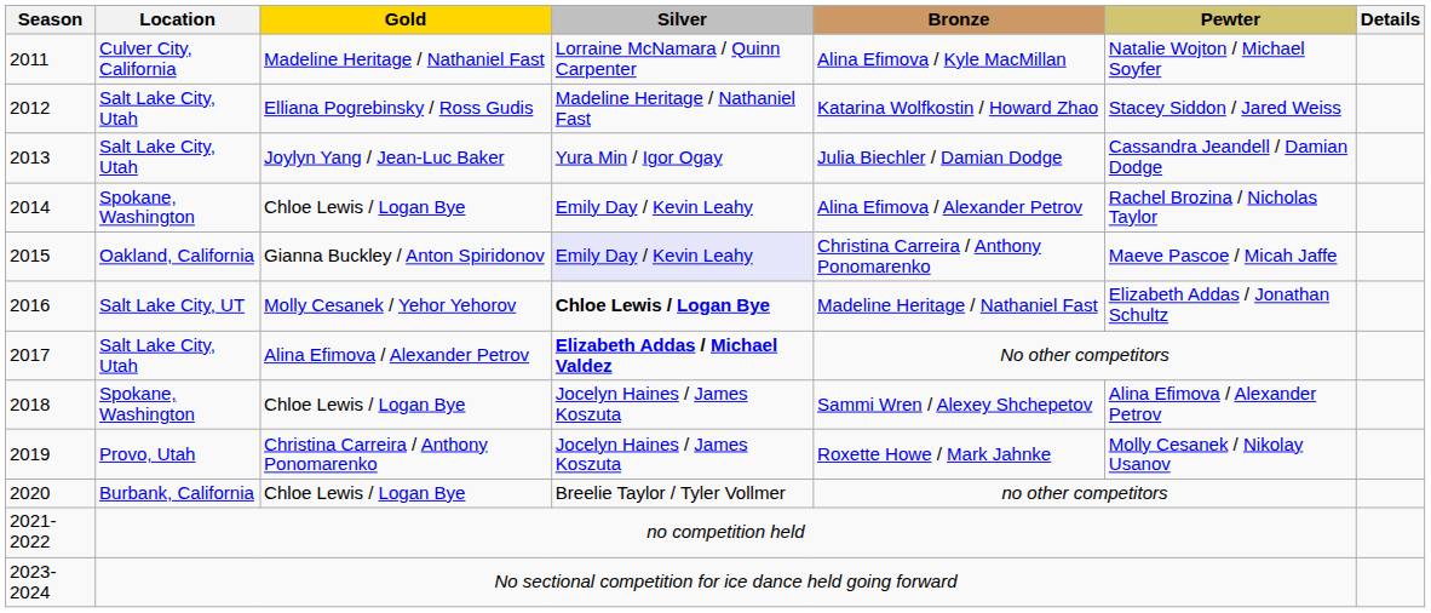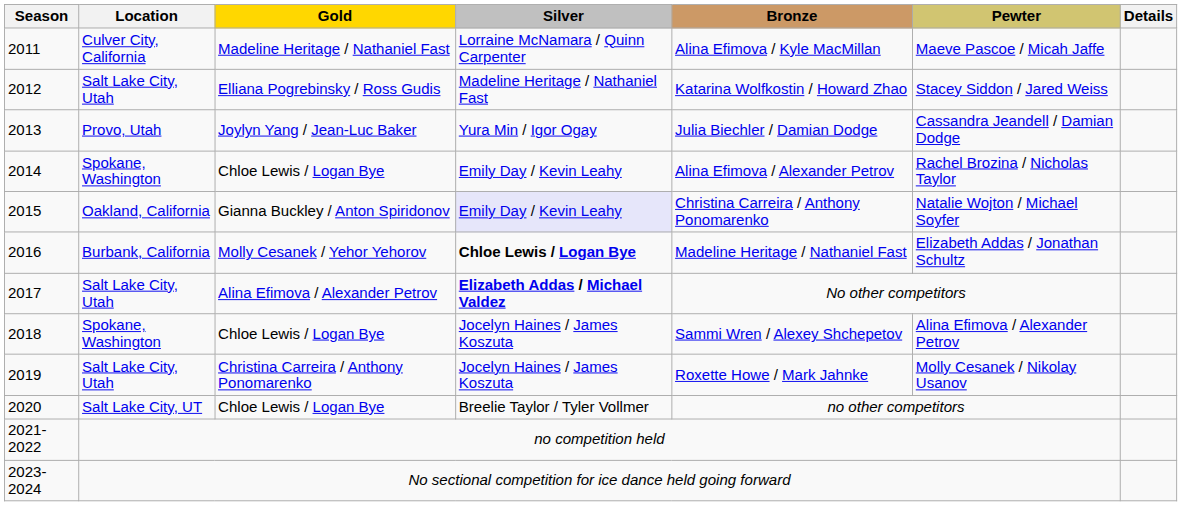2011 | Pewter: Natalie Wojton / Michael Soyfer -> Maeve Pascoe / Micah Jaffe
2013 | Location: Salt Lake City, Utah -> Provo, Utah
2015 | Pewter: Maeve Pascoe / Micah Jaffe -> Natalie Wojton / Michael Soyfer
2016 | Location: Salt Lake City, UT -> Burbank, California
2019 | Location: Provo, Utah -> Salt Lake City, Utah
2020 | Location: Burbank, California -> Salt Lake City, UT
